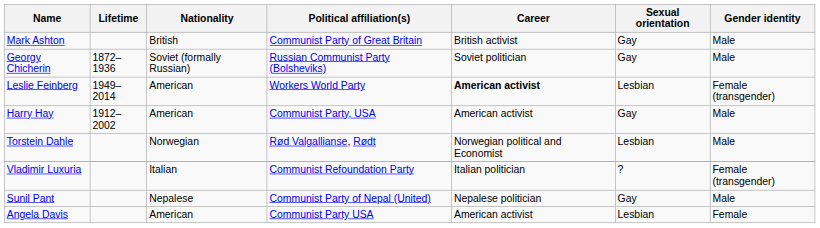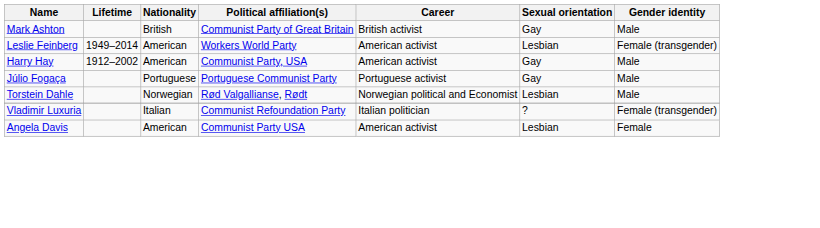- row: Georgy Chicherin | 1872–1936 | Soviet (formally Russian) | Russian Communist Party (Bolsheviks) | Soviet politician | Gay | Male
Leslie Feinberg | Career: bold -> normal
+ row: Júlio Fogaça | Portuguese | Portuguese Communist Party | Portuguese activist | Gay | Male
- row: Sunil Pant | Nepalese | Communist Party of Nepal (United) | Nepalese politician | Gay | Male
